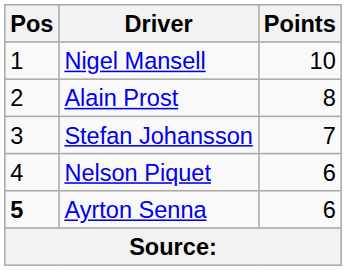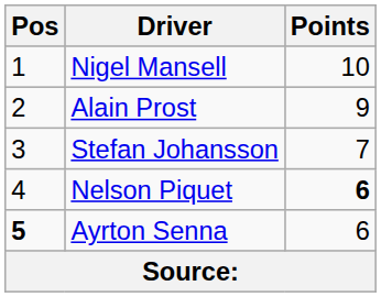Alain Prost | Points: 8 -> 9
Nelson Piquet | Points: normal -> bold
